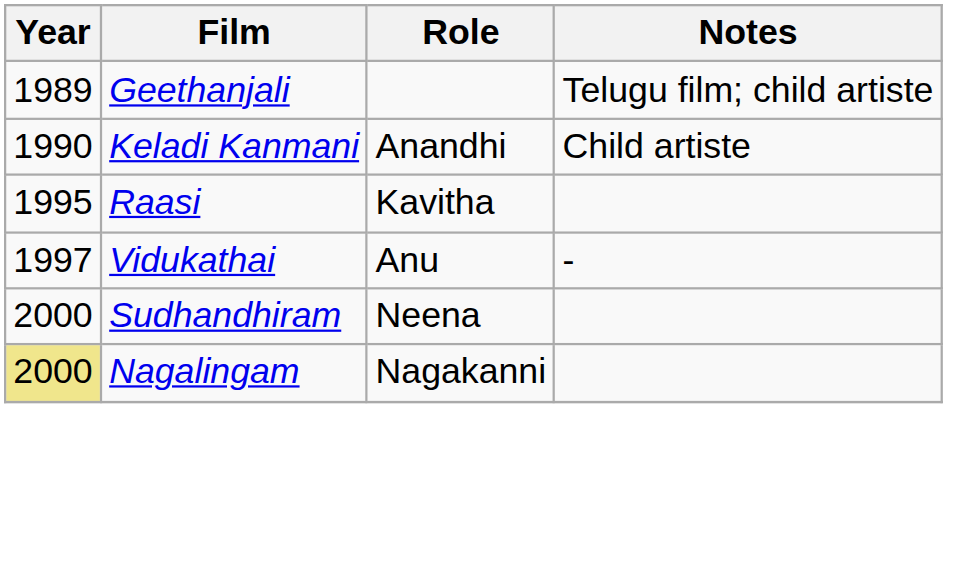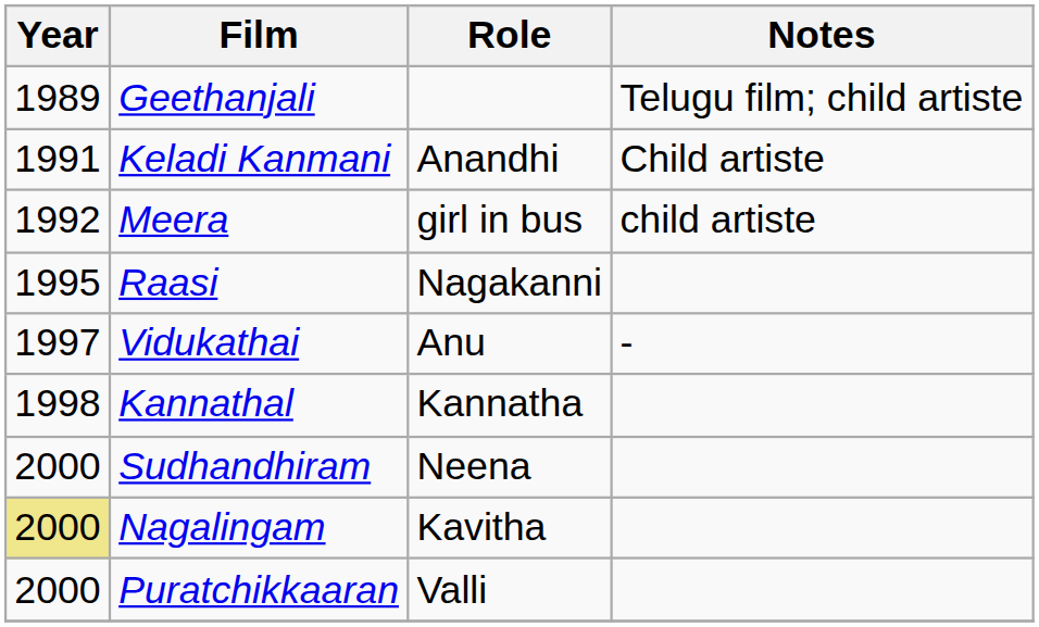Keladi Kanmani | Year: 1990 -> 1991
+ row: 1992 | Meera | girl in bus | child artiste
Raasi | Role: Kavitha -> Nagakanni
+ row: 1998 | Kannathal | Kannatha
Nagalingam | Role: Nagakanni -> Kavitha
+ row: 2000 | Puratchikkaaran | Valli
